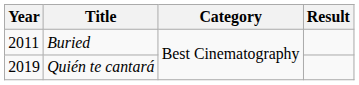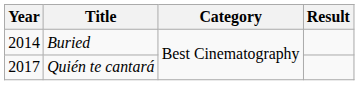Buried | Year: 2011 -> 2014
Quién te cantará | Year: 2019 -> 2017
